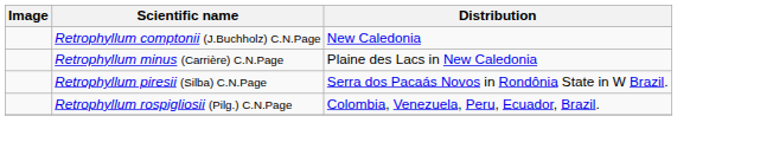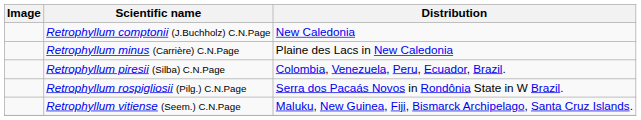Retrophyllum piresii (Silba) C.N.Page | Distribution: Serra dos Pacaás Novos in Rondônia State in W Brazil. -> Colombia, Venezuela, Peru, Ecuador, Brazil.
Retrophyllum rospigliosii (Pilg.) C.N.Page | Distribution: Colombia, Venezuela, Peru, Ecuador, Brazil. -> Serra dos Pacaás Novos in Rondônia State in W Brazil.
+ row: Retrophyllum vitiense (Seem.) C.N.Page | Maluku, New Guinea, Fiji, Bismarck Archipelago, Santa Cruz Islands.
